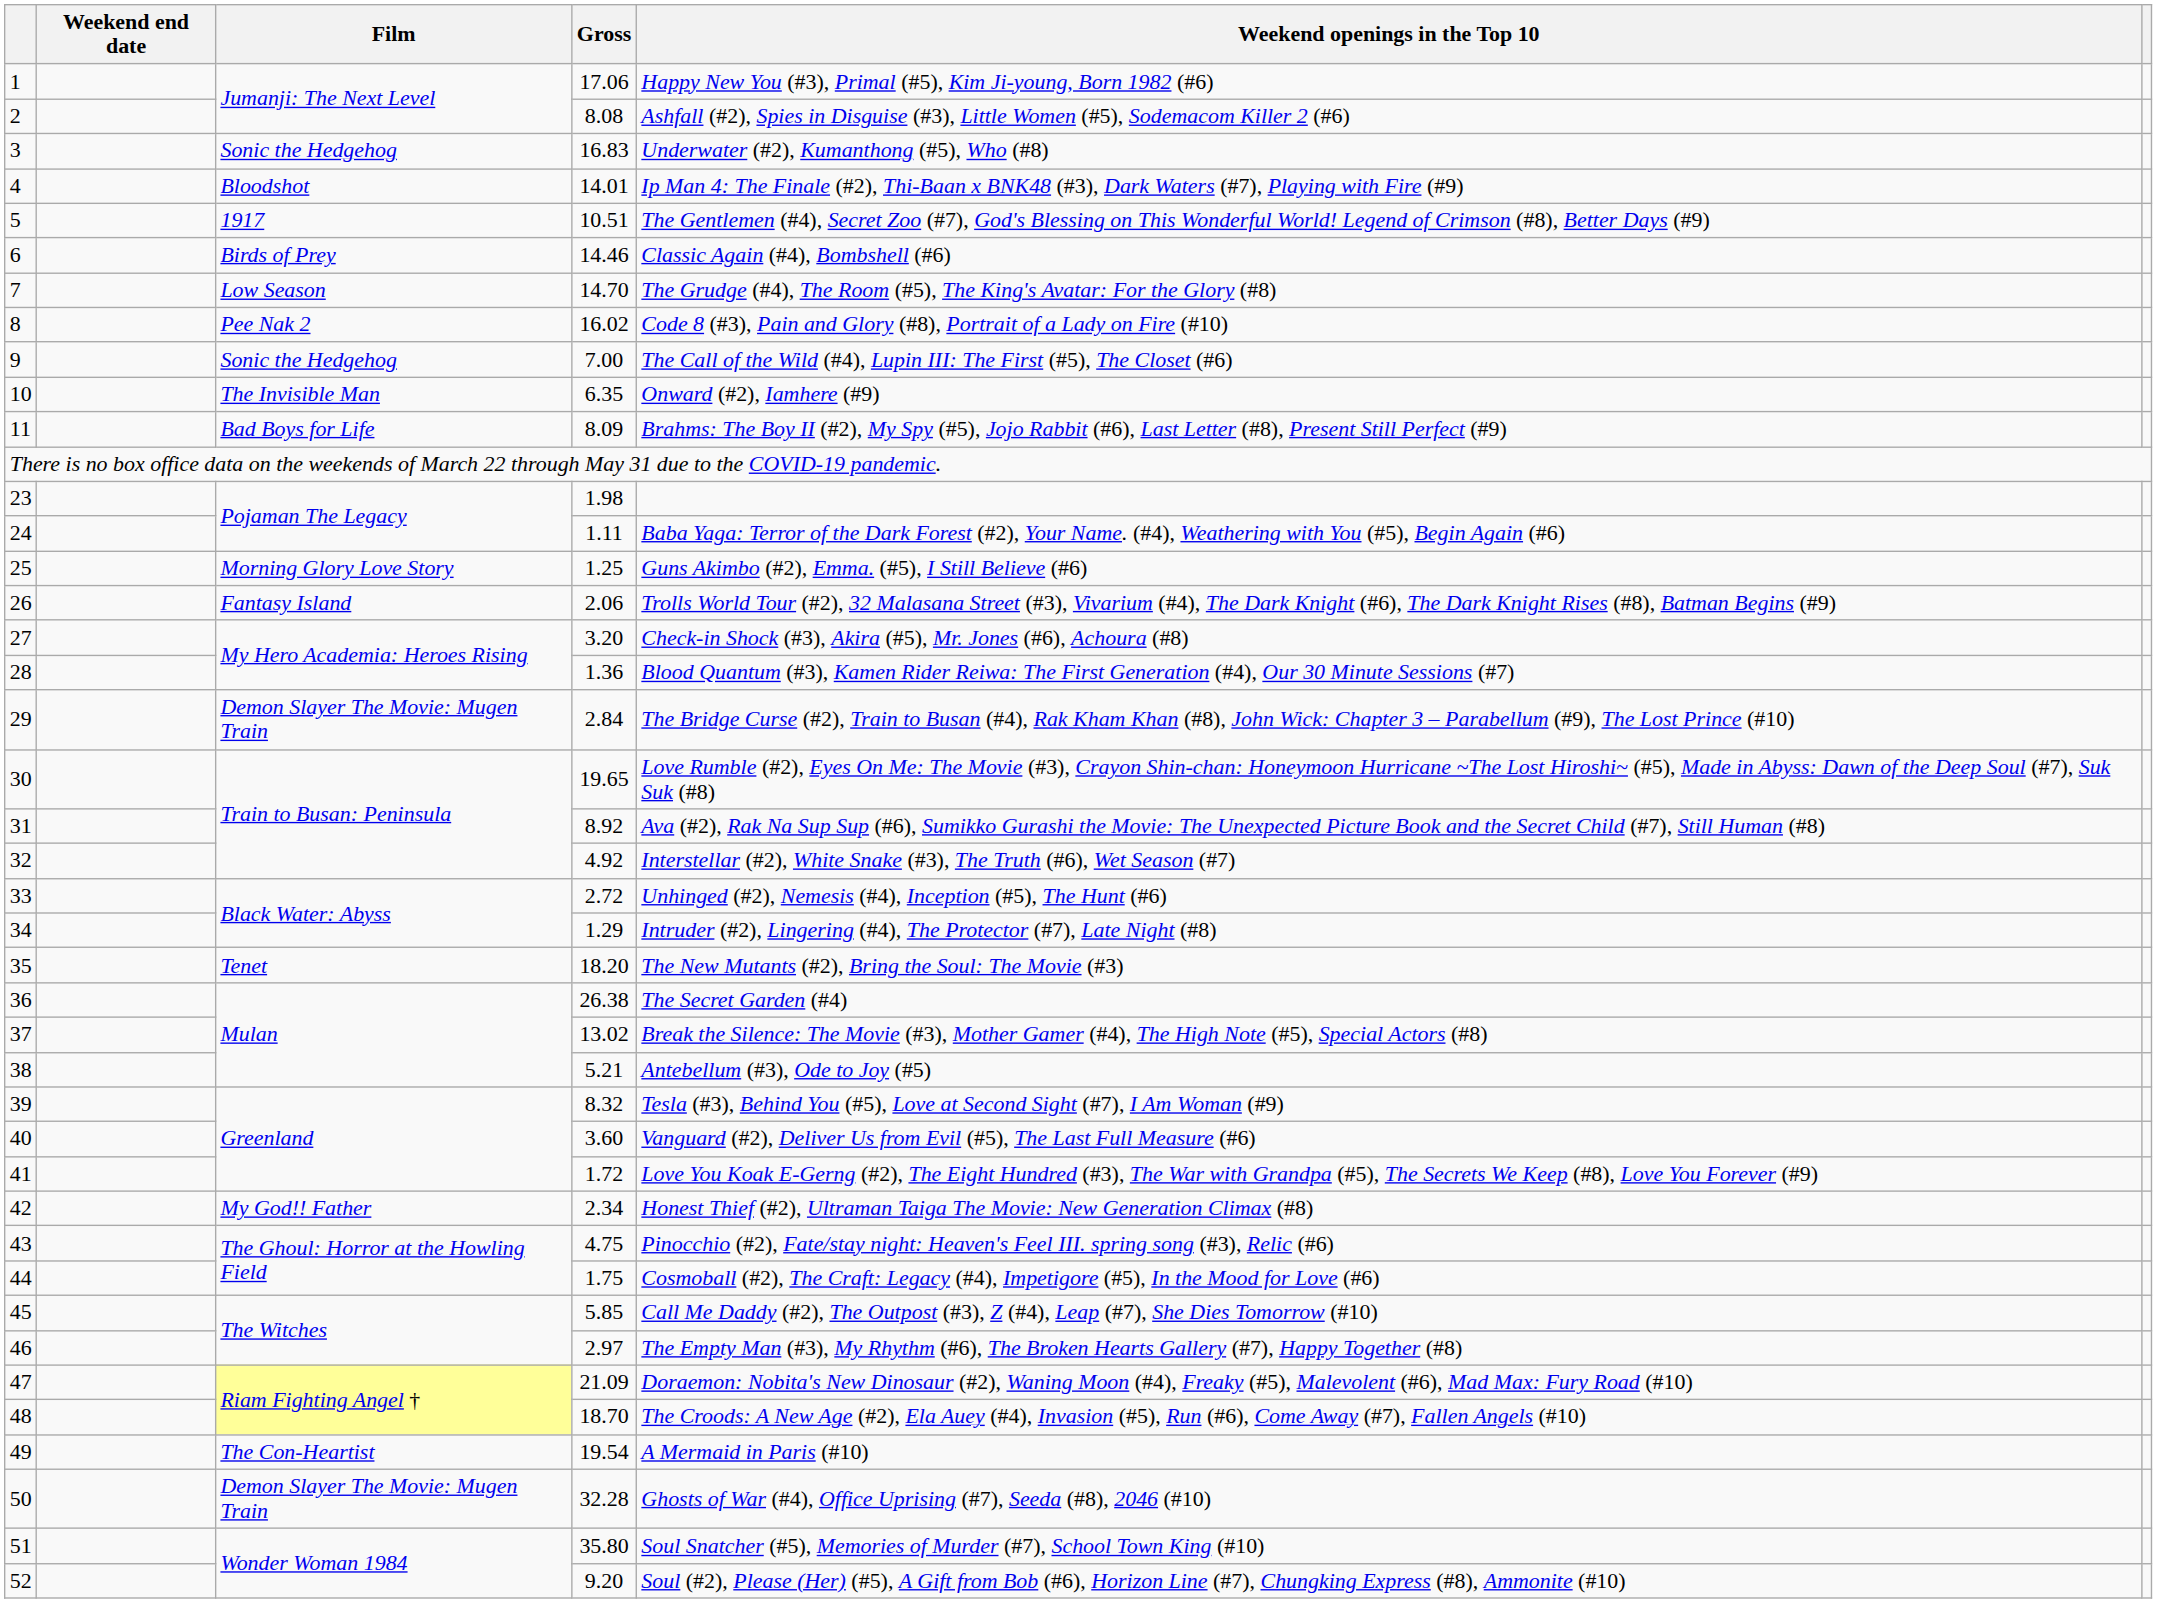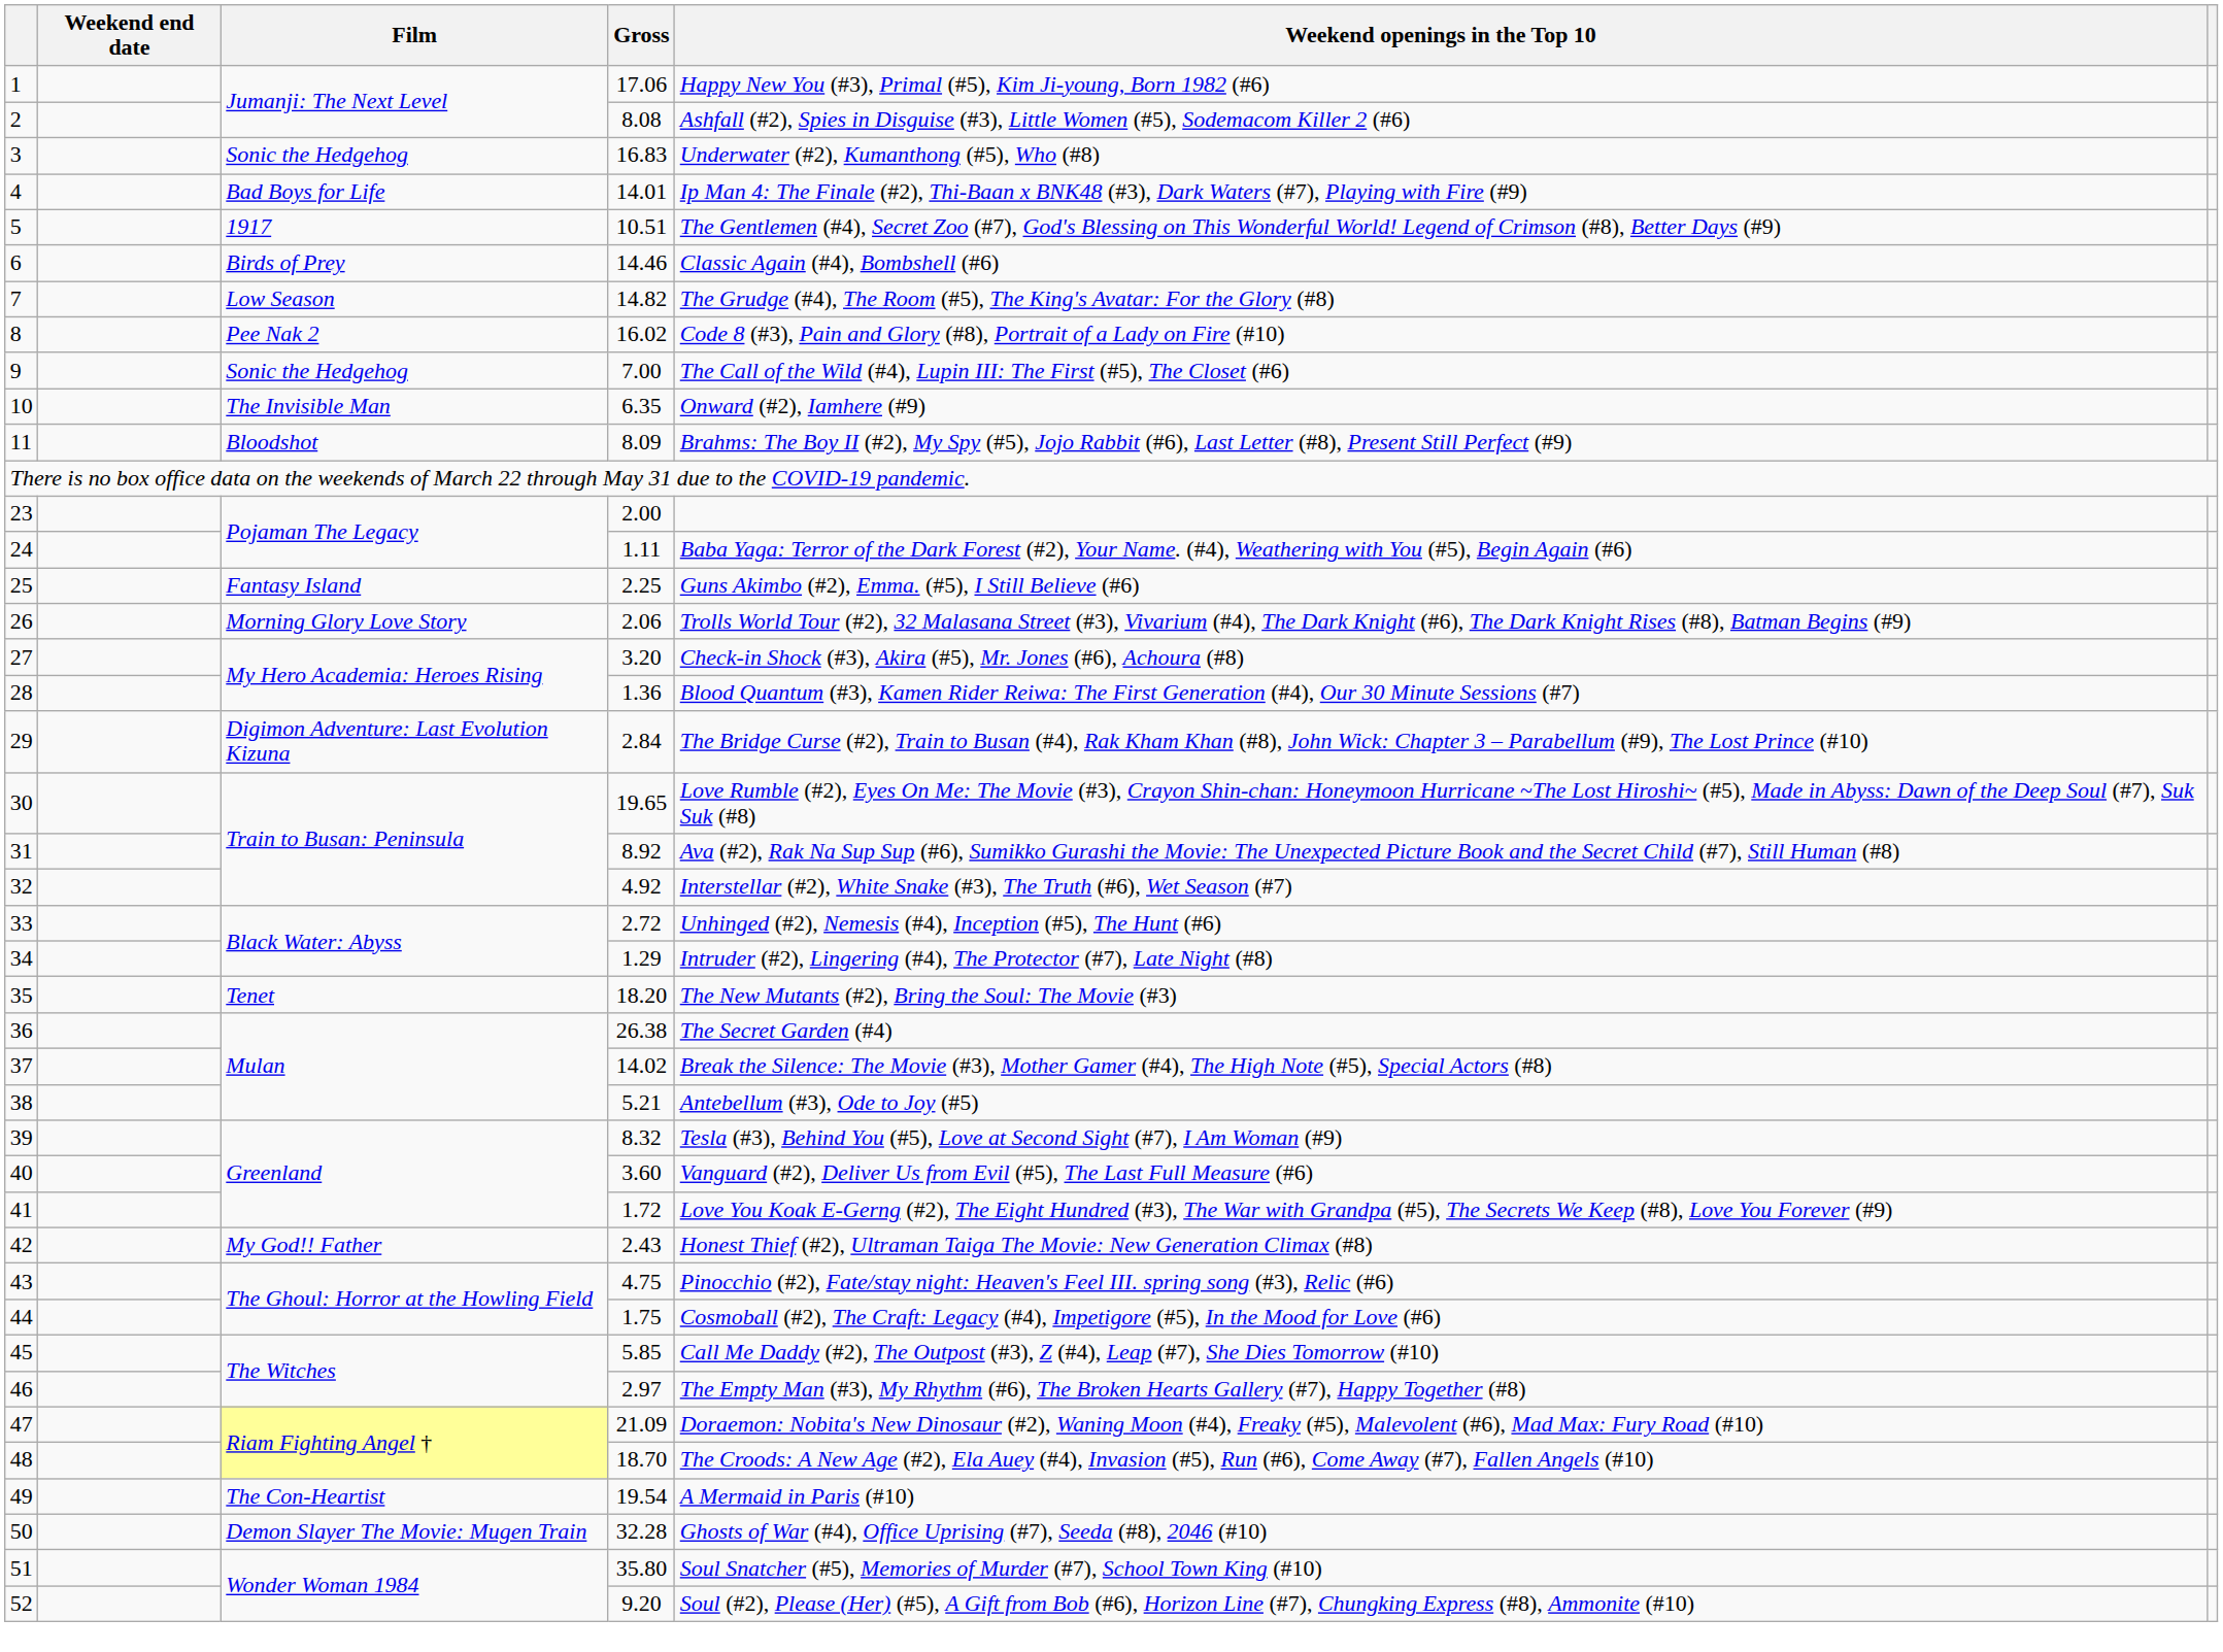4 | Film: Bloodshot -> Bad Boys for Life
7 | Gross: 14.70 -> 14.82
11 | Film: Bad Boys for Life -> Bloodshot
23 | Gross: 1.98 -> 2.00
25 | Film: Morning Glory Love Story -> Fantasy Island
25 | Gross: 1.25 -> 2.25
26 | Film: Fantasy Island -> Morning Glory Love Story
29 | Film: Demon Slayer The Movie: Mugen Train -> Digimon Adventure: Last Evolution Kizuna
37 | Gross: 13.02 -> 14.02
42 | Gross: 2.34 -> 2.43
